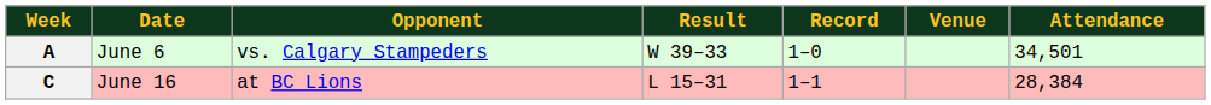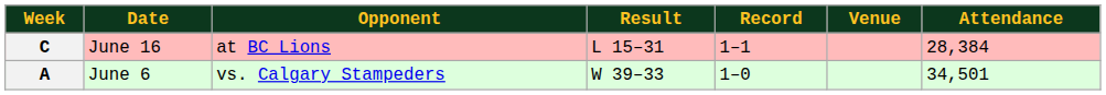rows swapped: A <-> C
